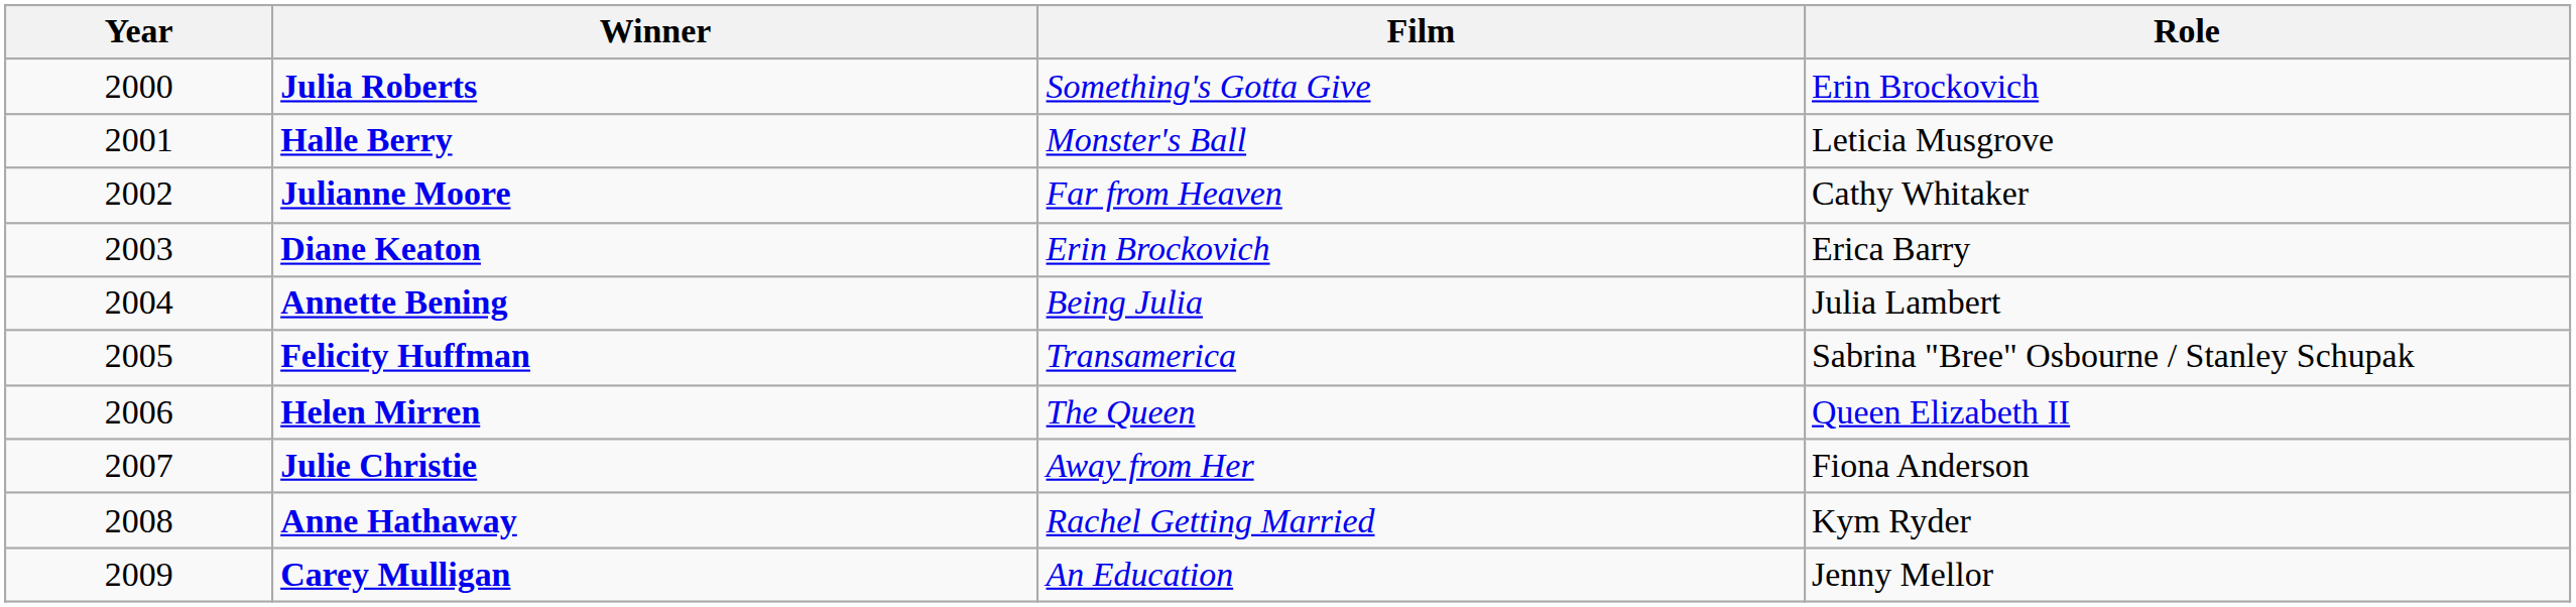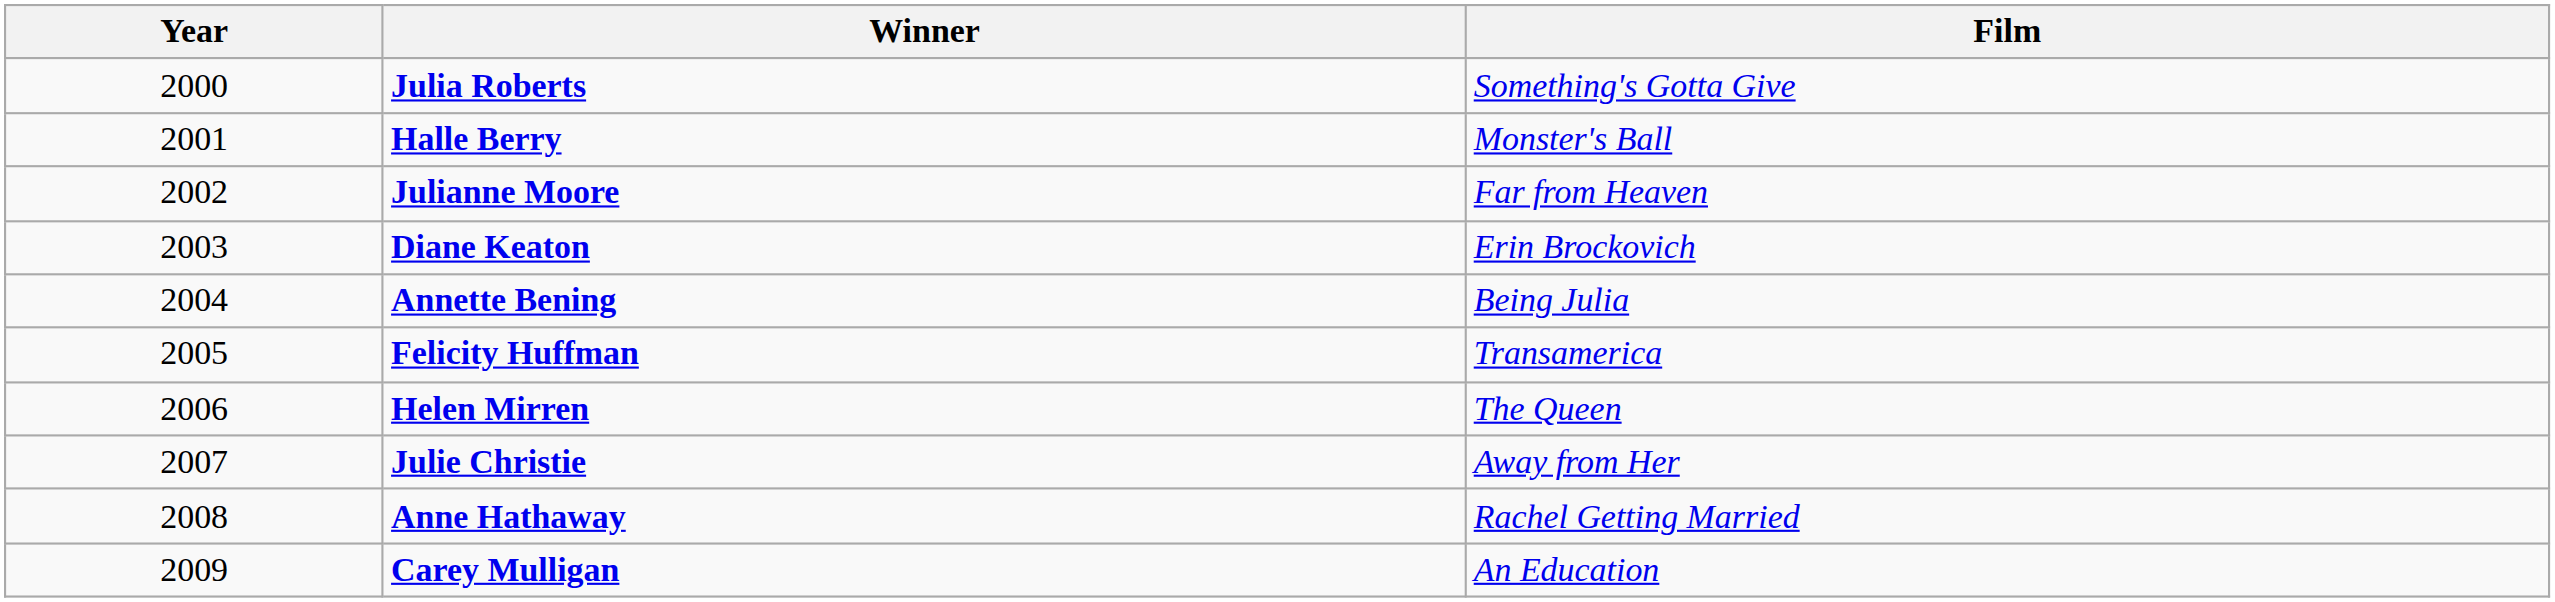- column: Role | Erin Brockovich | Leticia Musgrove | Cathy Whitaker | Erica Barry | Julia Lambert | Sabrina "Bree" Osbourne / Stanley Schupak | Queen Elizabeth II | Fiona Anderson | Kym Ryder | Jenny Mellor
